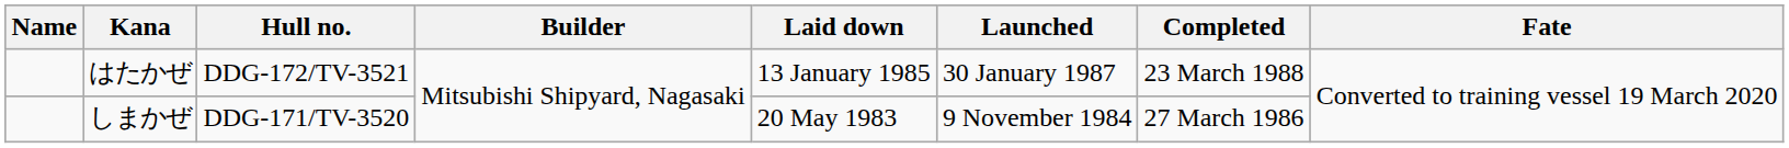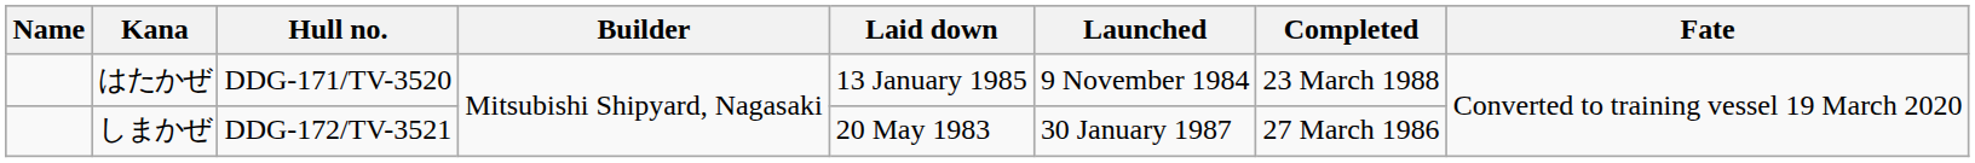はたかぜ | Hull no.: DDG-172/TV-3521 -> DDG-171/TV-3520
はたかぜ | Launched: 30 January 1987 -> 9 November 1984
しまかぜ | Hull no.: DDG-171/TV-3520 -> DDG-172/TV-3521
しまかぜ | Launched: 9 November 1984 -> 30 January 1987
